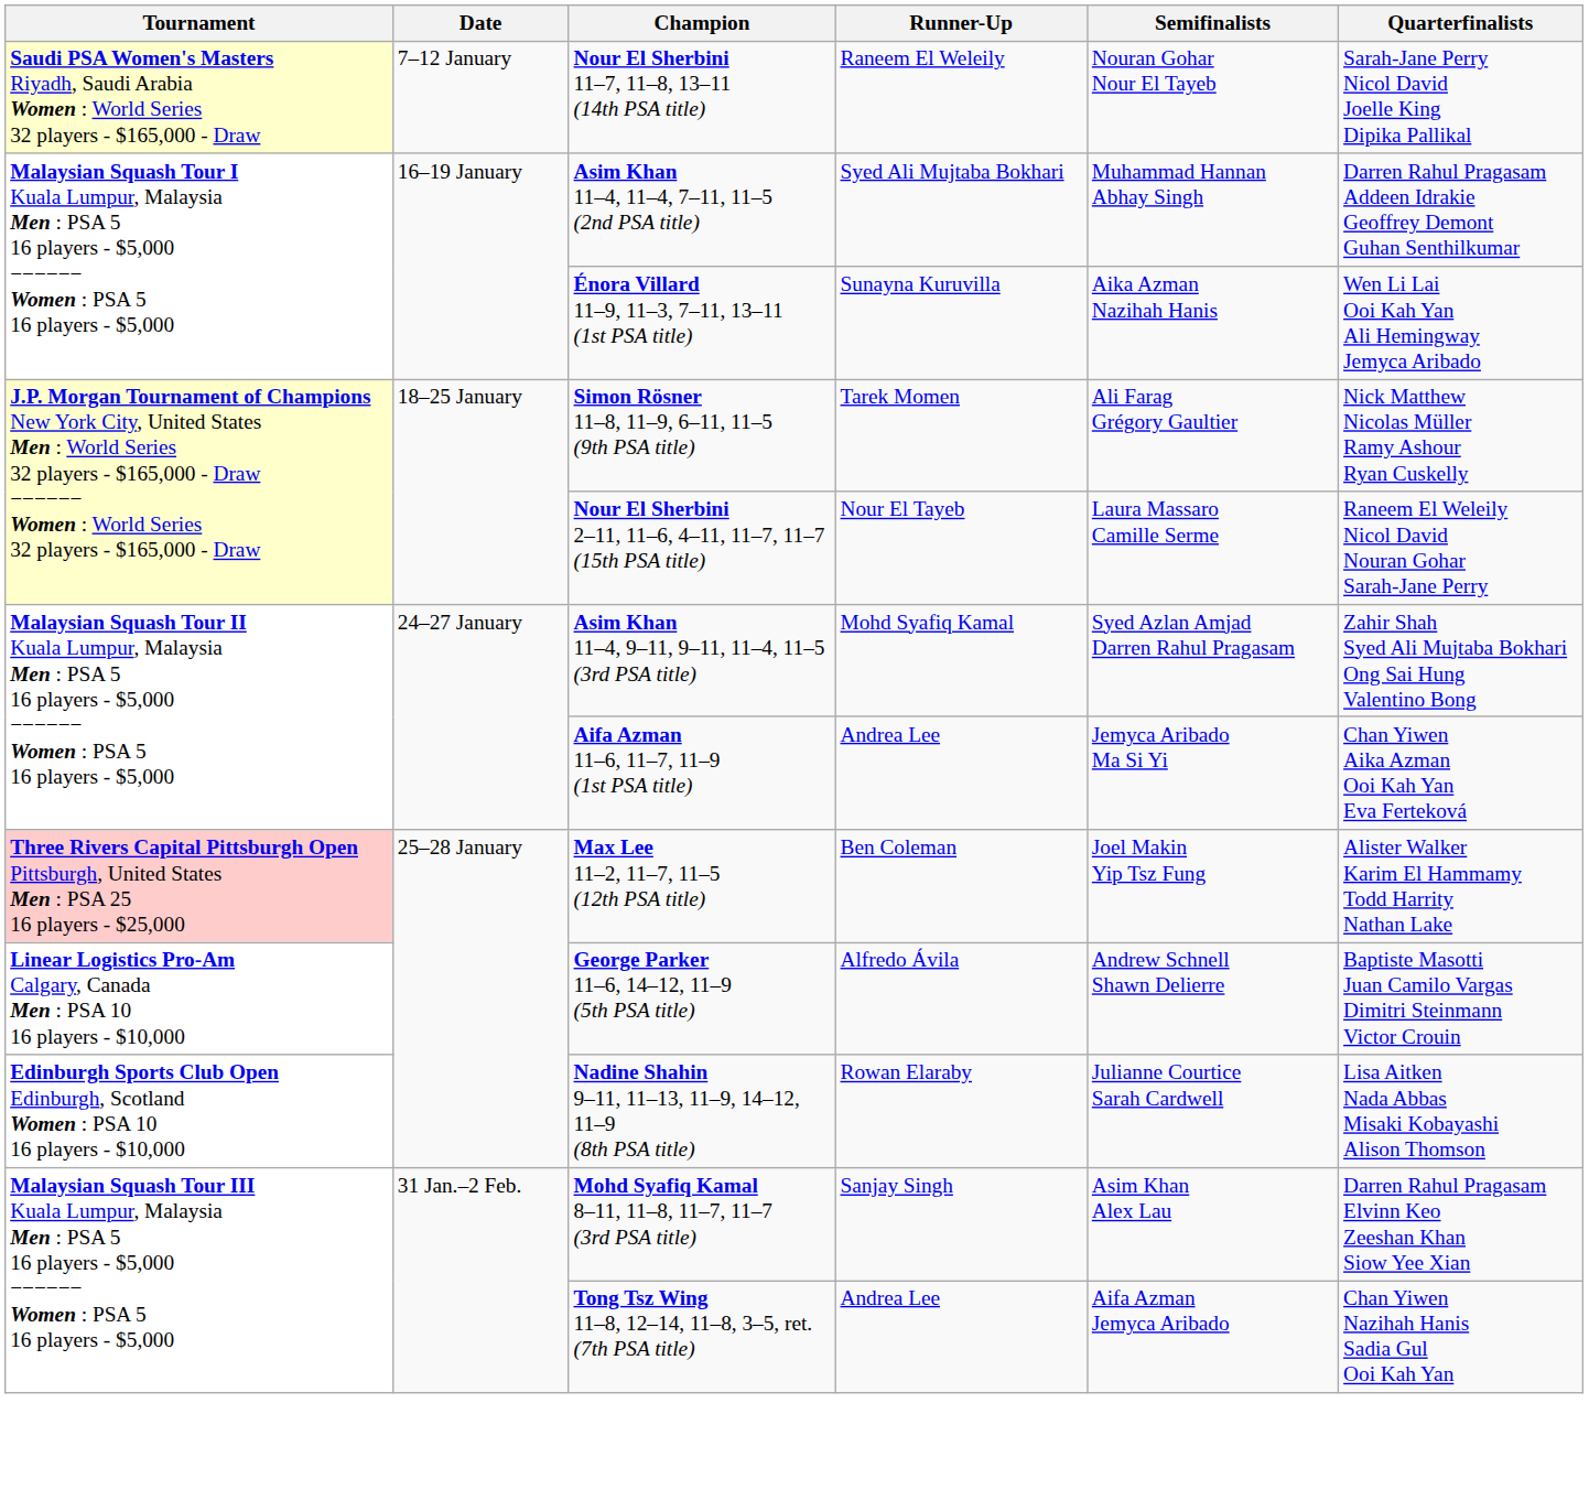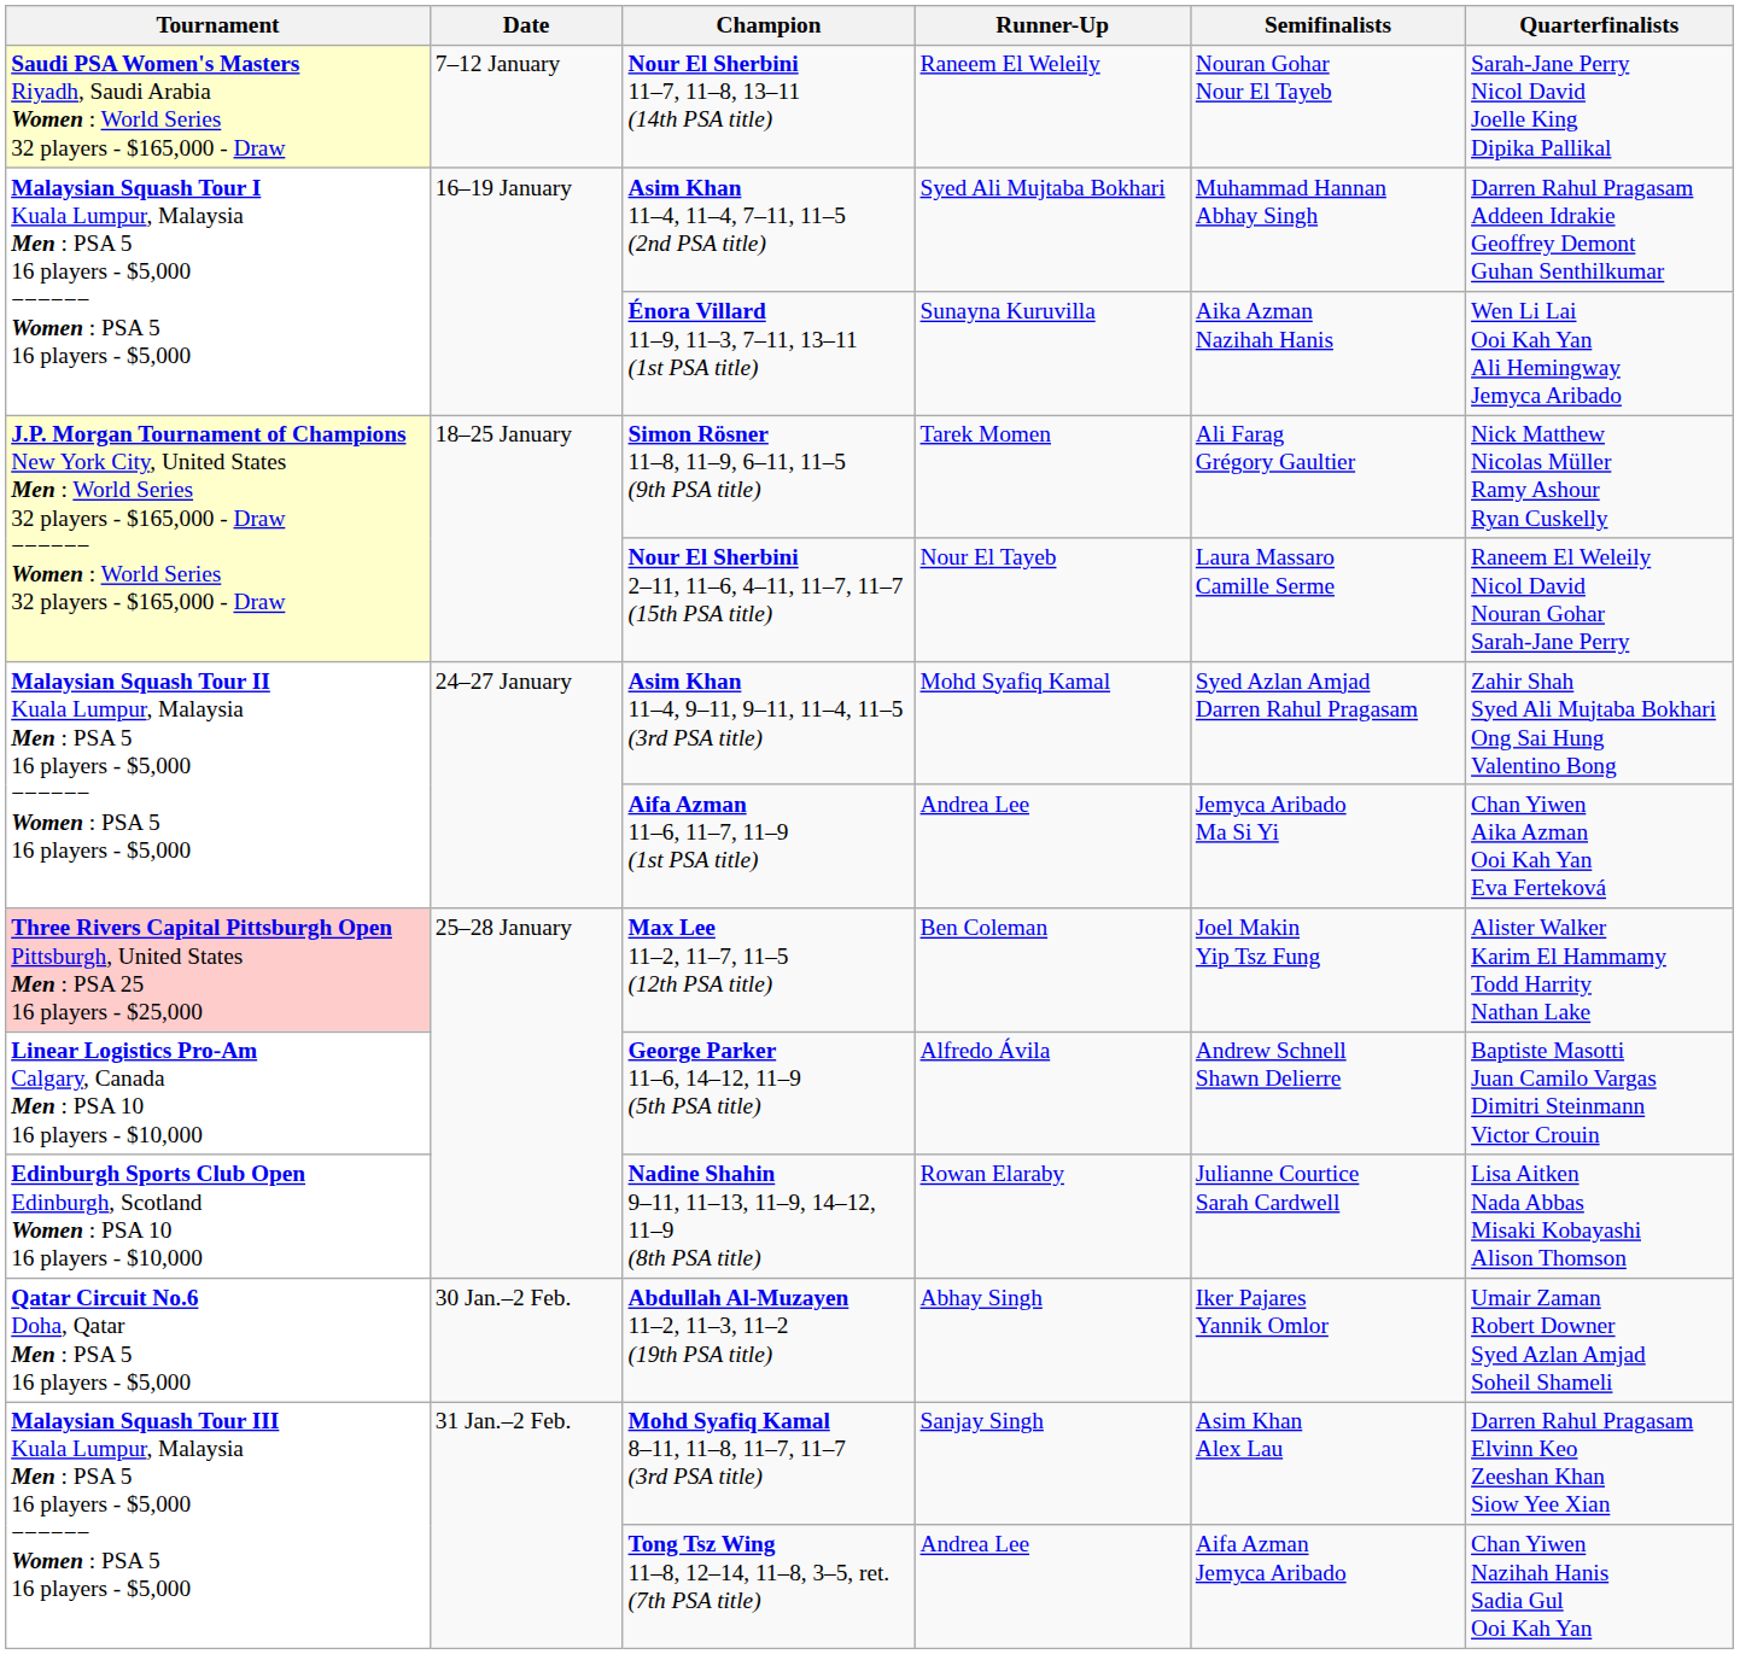+ row: Qatar Circuit No.6 Doha, Qatar Men : PSA 5 16 players - $5,000 | 30 Jan.–2 Feb. | Abdullah Al-Muzayen 11–2, 11–3, 11–2 (19th PSA title) | Abhay Singh | Iker Pajares Yannik Omlor | Umair Zaman Robert Downer Syed Azlan Amjad Soheil Shameli
